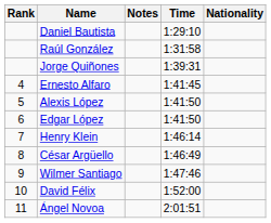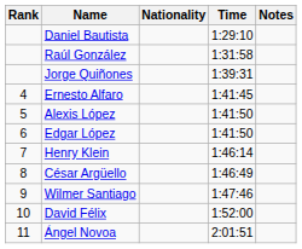columns swapped: Nationality <-> Notes
